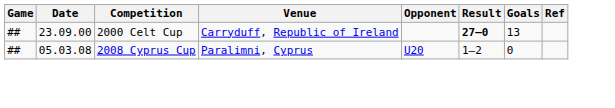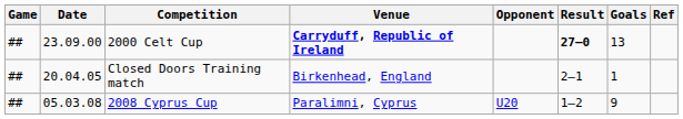2000 Celt Cup | Venue: normal -> bold
+ row: ## | 20.04.05 | Closed Doors Training match | Birkenhead, England | 2–1 | 1
2008 Cyprus Cup | Goals: 0 -> 9
